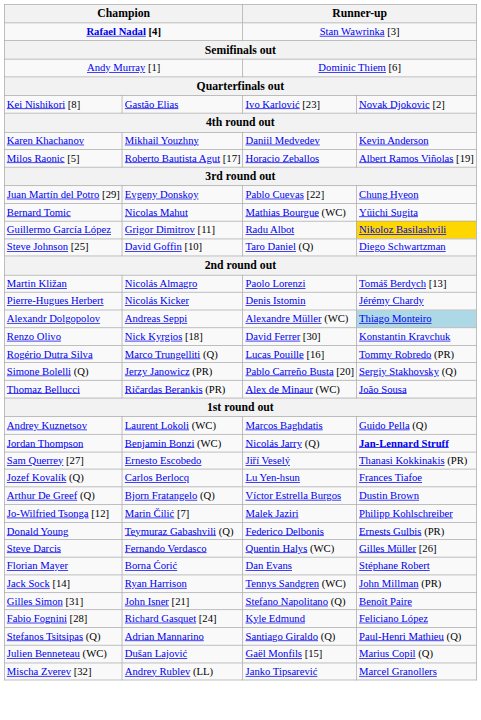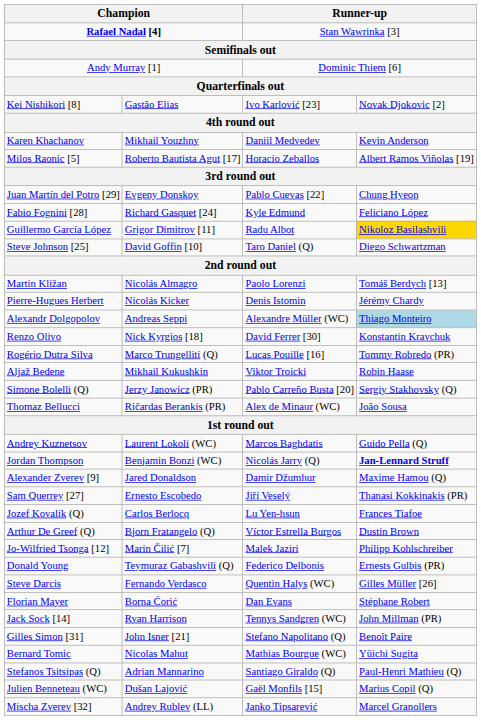rows swapped: Fabio Fognini [28] <-> Bernard Tomic
+ row: Aljaž Bedene | Mikhail Kukushkin | Viktor Troicki | Robin Haase
+ row: Alexander Zverev [9] | Jared Donaldson | Damir Džumhur | Maxime Hamou (Q)
